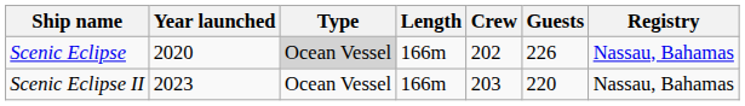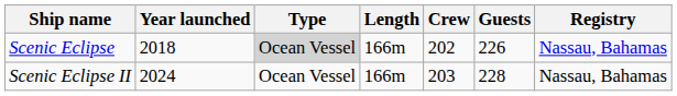Scenic Eclipse | Year launched: 2020 -> 2018
Scenic Eclipse II | Year launched: 2023 -> 2024
Scenic Eclipse II | Guests: 220 -> 228
